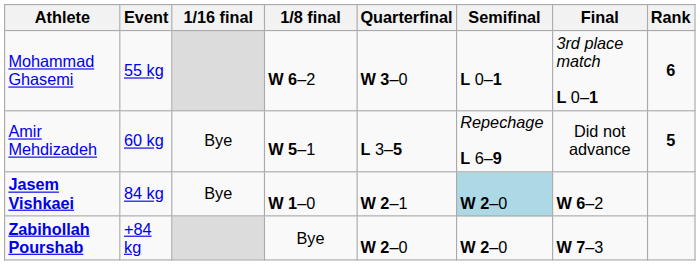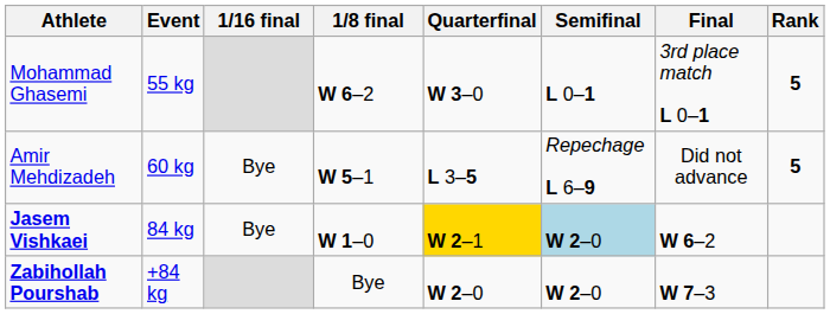Mohammad Ghasemi | Rank: 6 -> 5
Jasem Vishkaei | Quarterfinal: no background -> gold background
